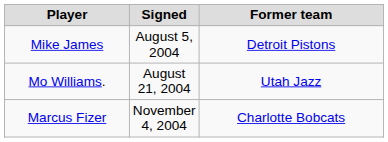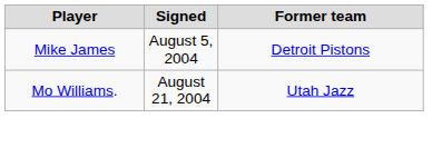- row: Marcus Fizer | November 4, 2004 | Charlotte Bobcats
